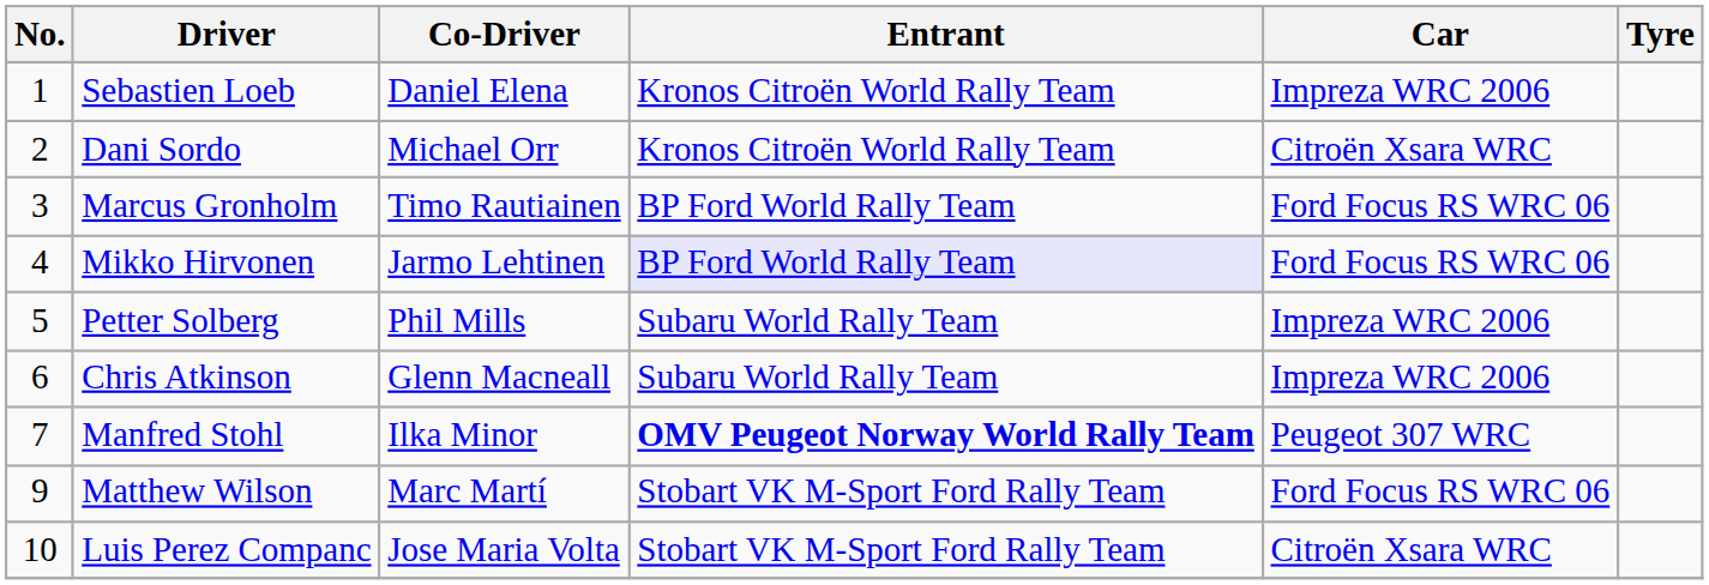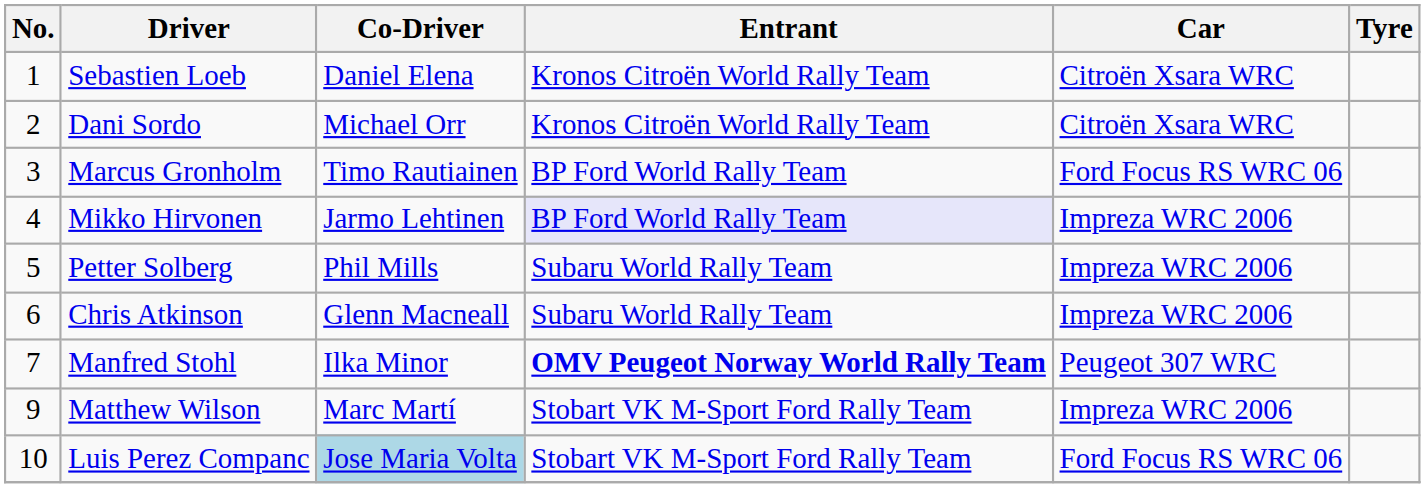Sebastien Loeb | Car: Impreza WRC 2006 -> Citroën Xsara WRC
Mikko Hirvonen | Car: Ford Focus RS WRC 06 -> Impreza WRC 2006
Matthew Wilson | Car: Ford Focus RS WRC 06 -> Impreza WRC 2006
Luis Perez Companc | Co-Driver: no background -> lightblue background
Luis Perez Companc | Car: Citroën Xsara WRC -> Ford Focus RS WRC 06
